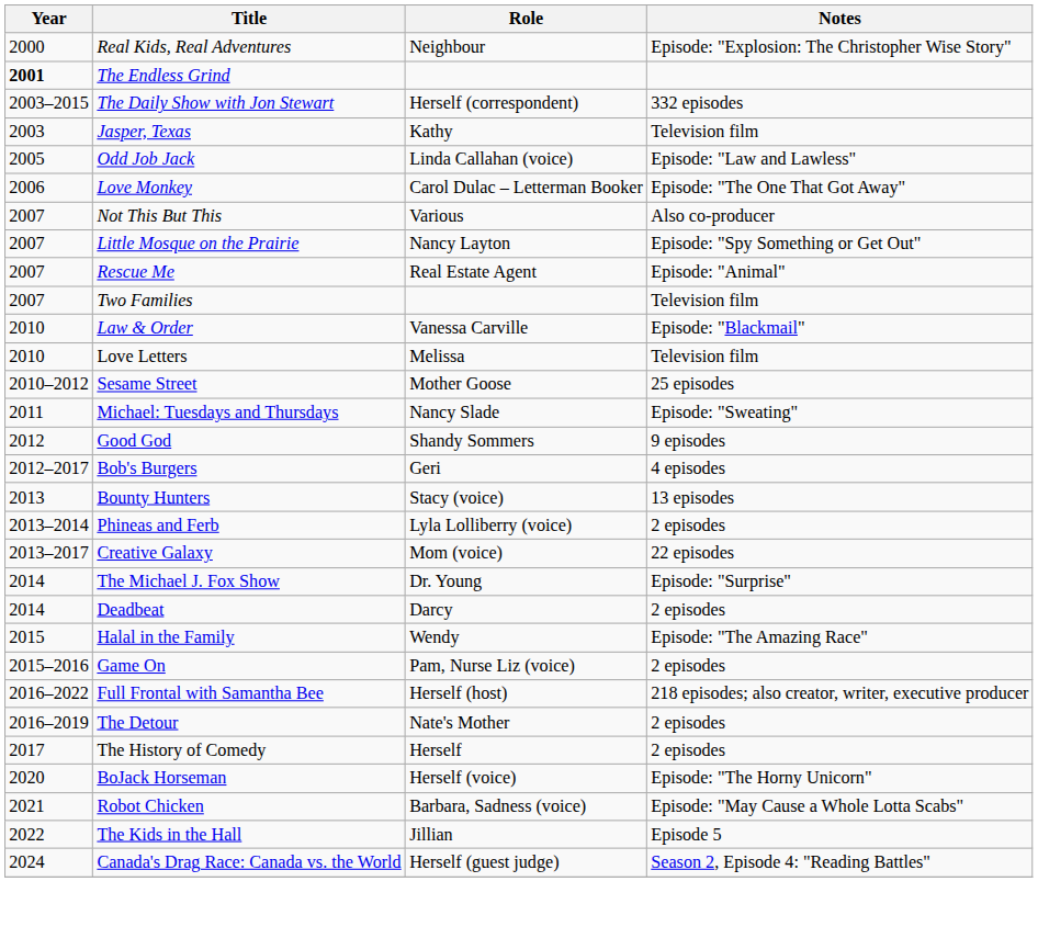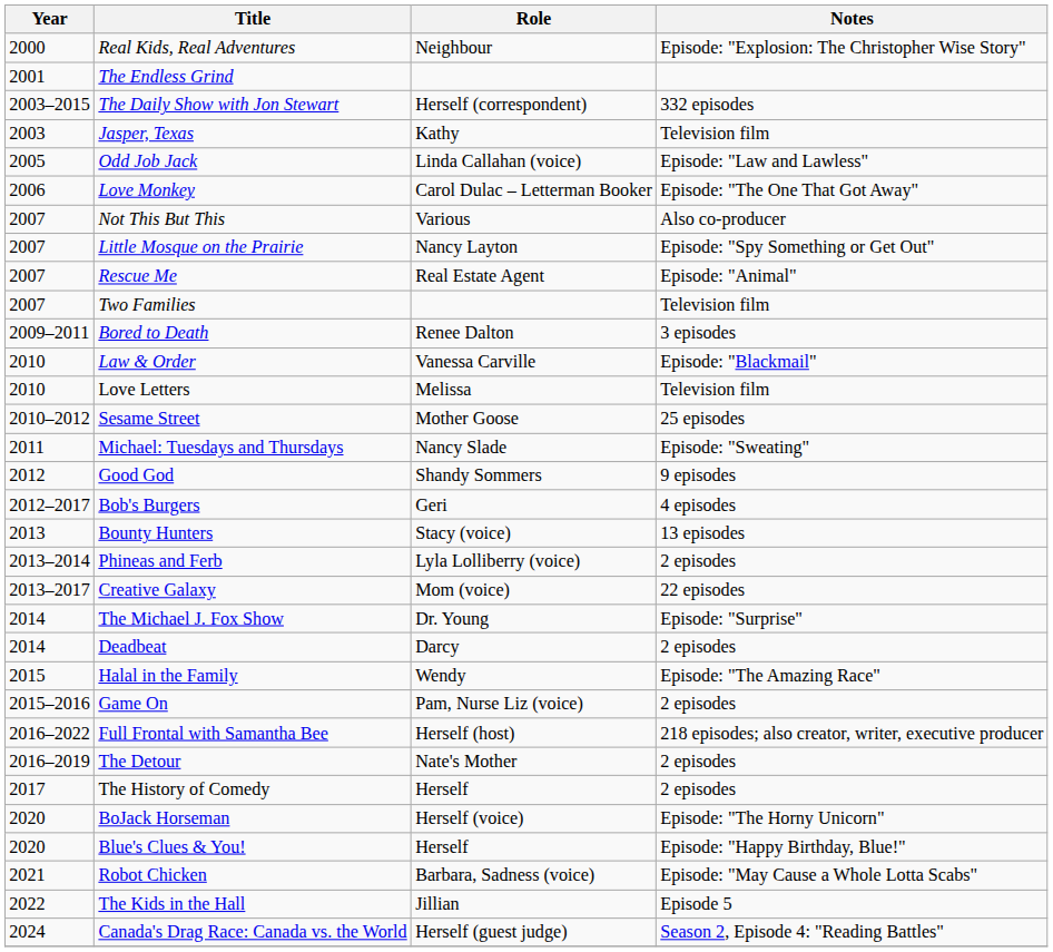The Endless Grind | Year: bold -> normal
+ row: 2009–2011 | Bored to Death | Renee Dalton | 3 episodes
+ row: 2020 | Blue's Clues & You! | Herself | Episode: "Happy Birthday, Blue!"
